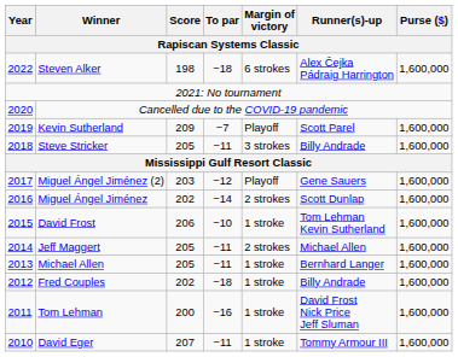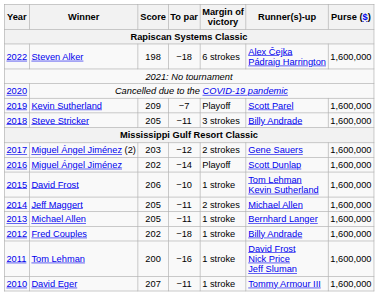Miguel Ángel Jiménez (2) | Margin of victory: Playoff -> 2 strokes
Miguel Ángel Jiménez | Margin of victory: 2 strokes -> Playoff
